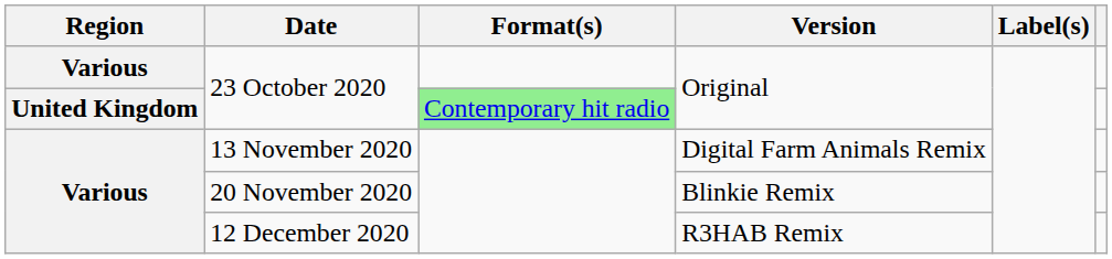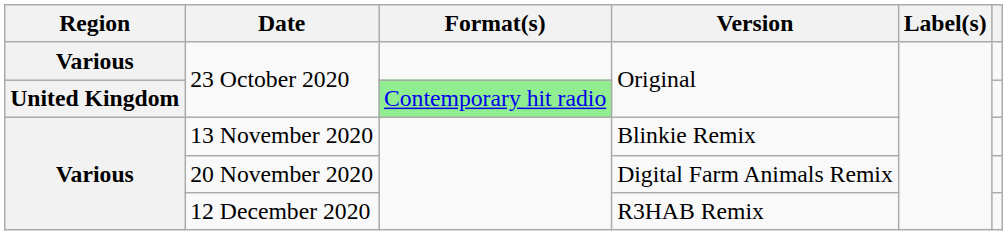13 November 2020 | Version: Digital Farm Animals Remix -> Blinkie Remix
20 November 2020 | Version: Blinkie Remix -> Digital Farm Animals Remix
